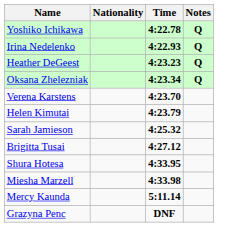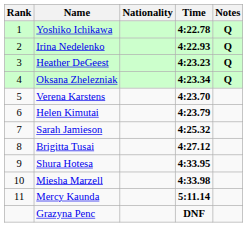+ column: Rank | 1 | 2 | 3 | 4 | 5 | 6 | 7 | 8 | 9 | 10 | 11
